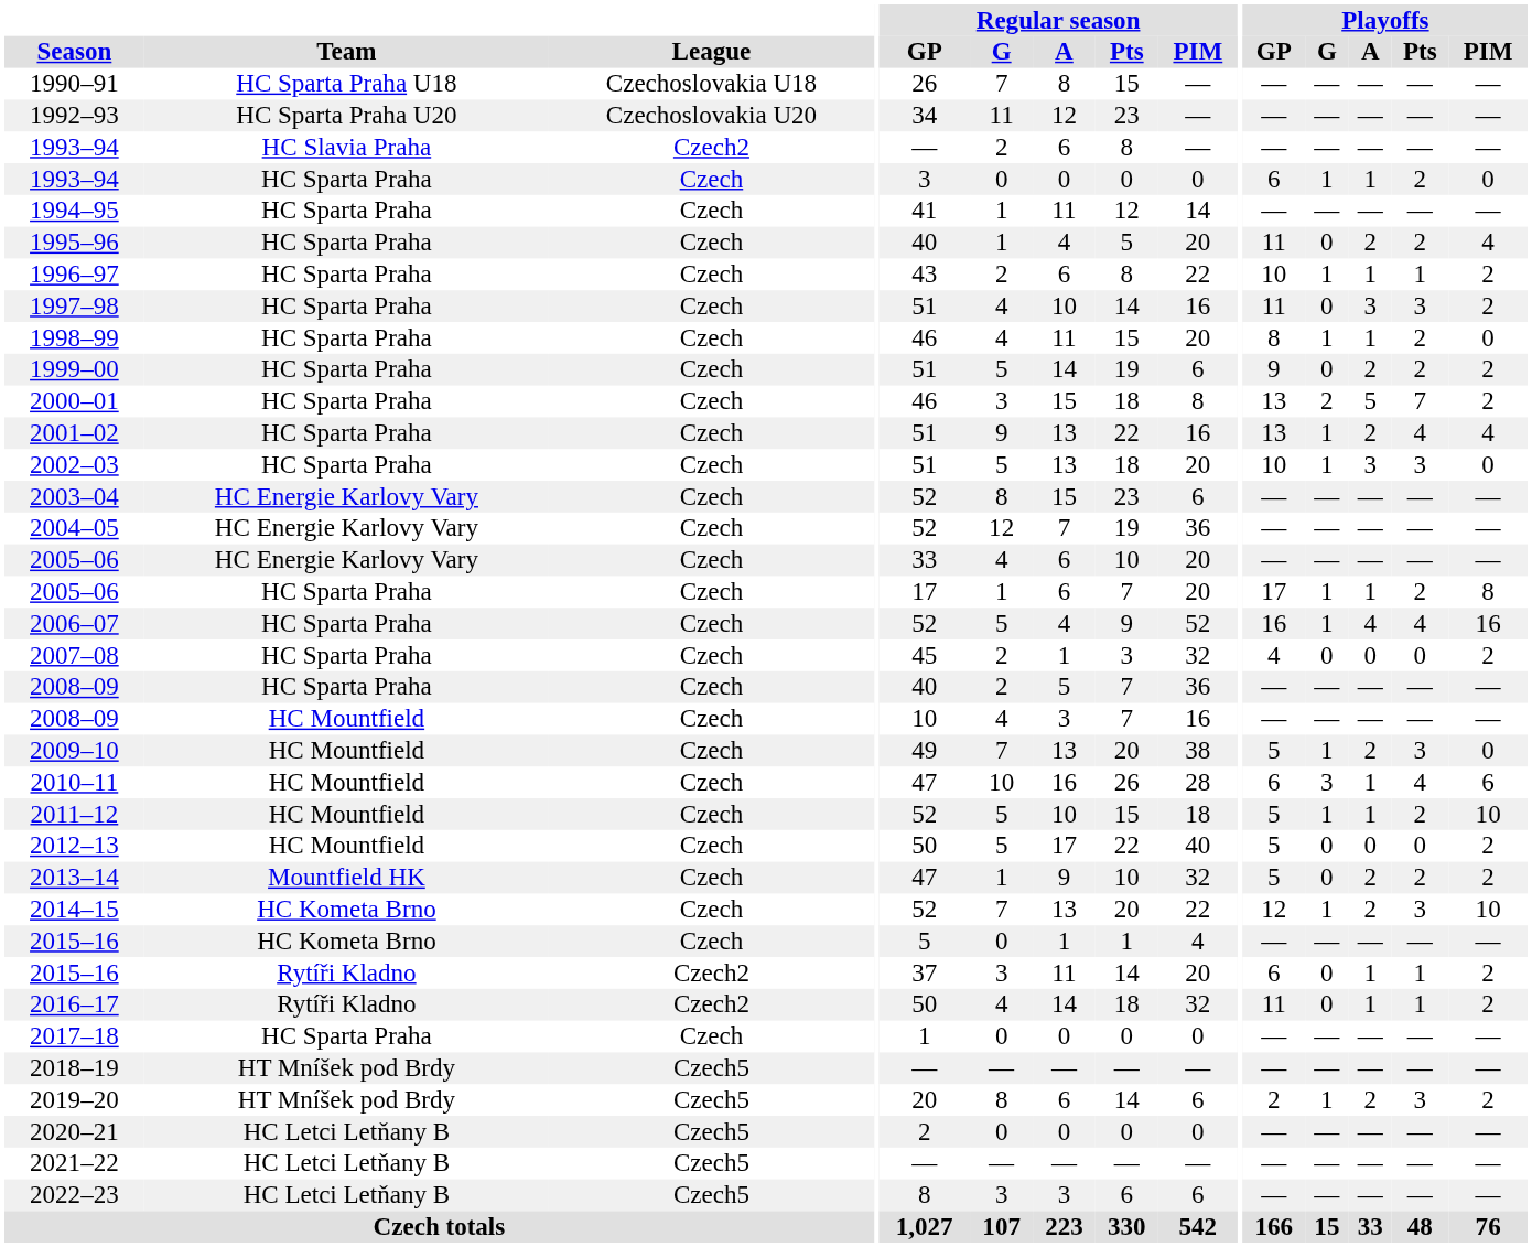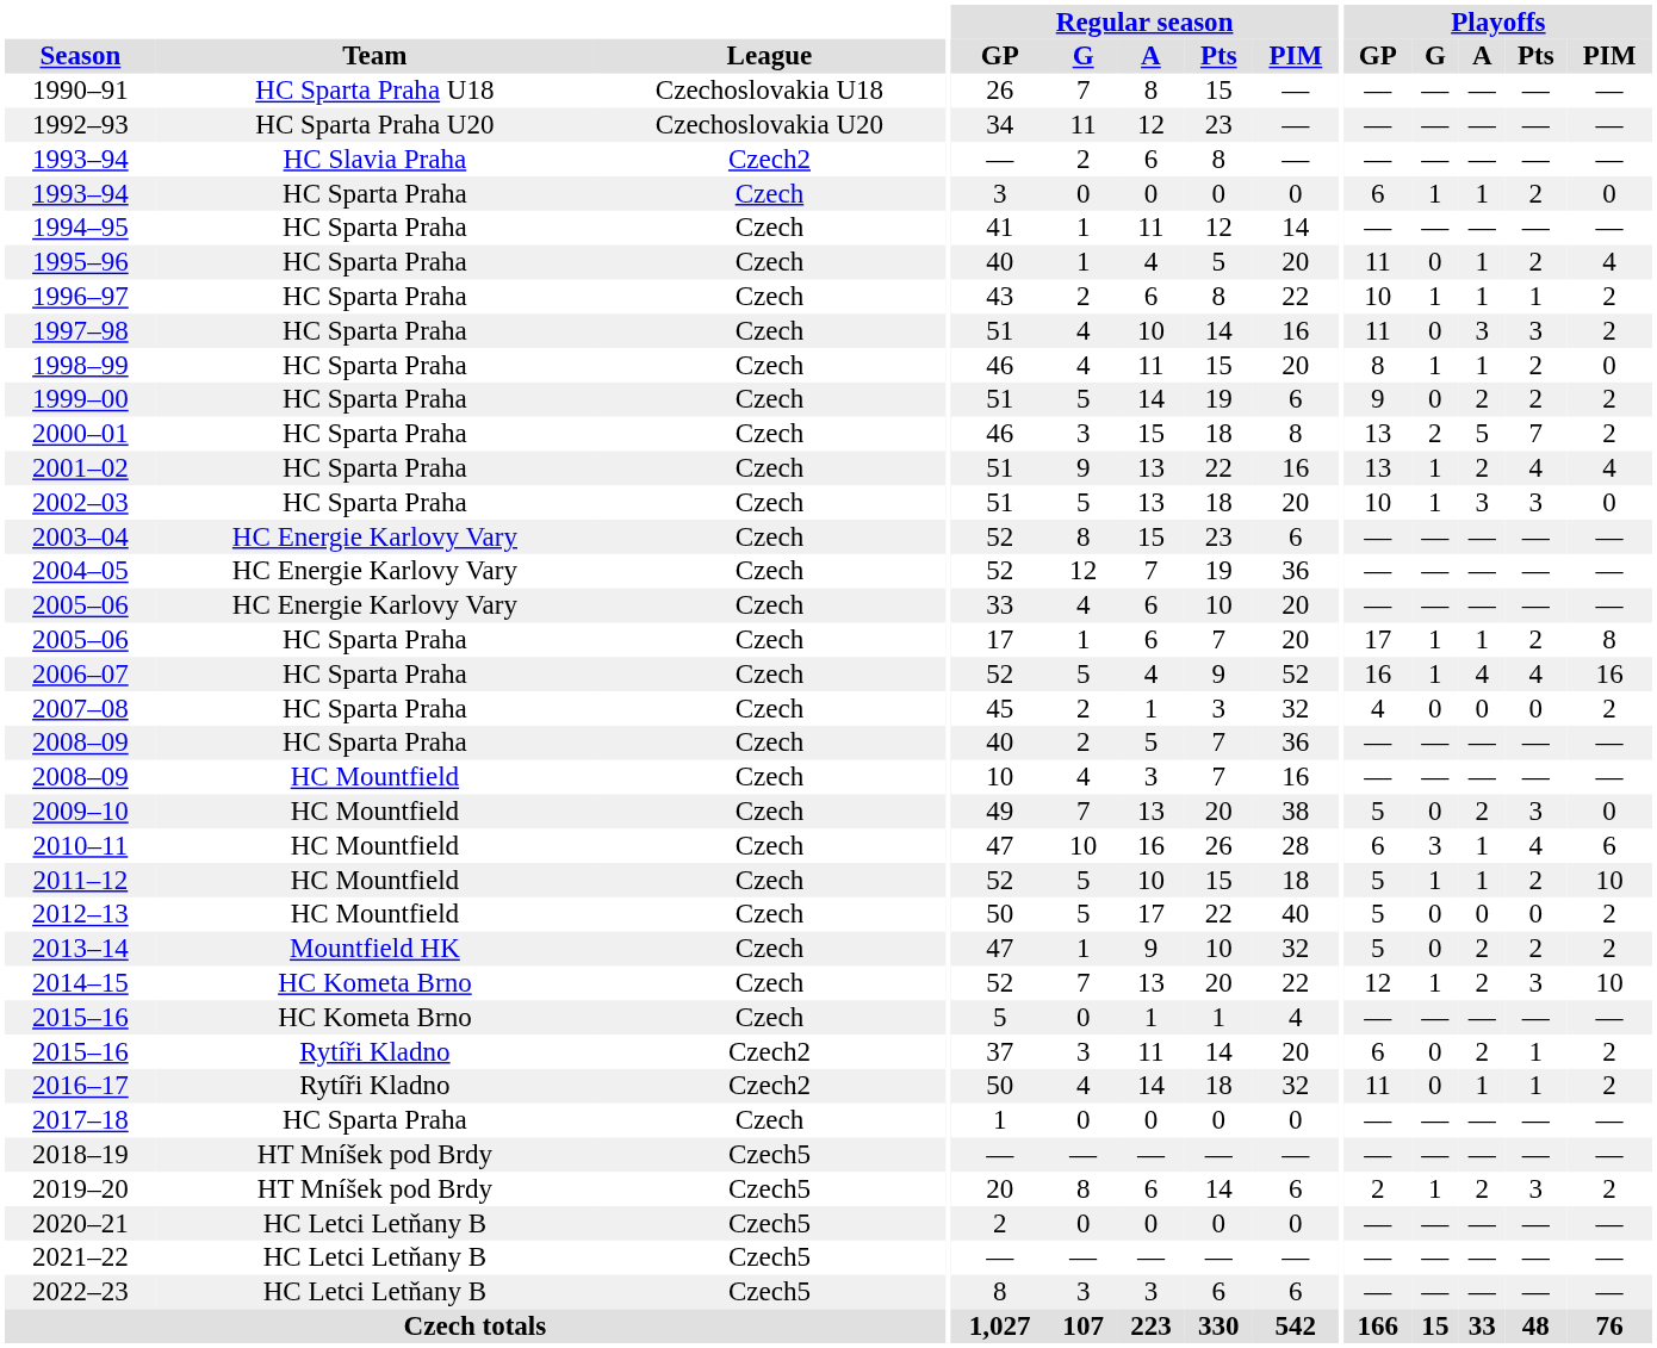1995–96 | Playoffs / A: 2 -> 1
2009–10 | Playoffs / G: 1 -> 0
2015–16 / Rytíři Kladno | Playoffs / A: 1 -> 2
